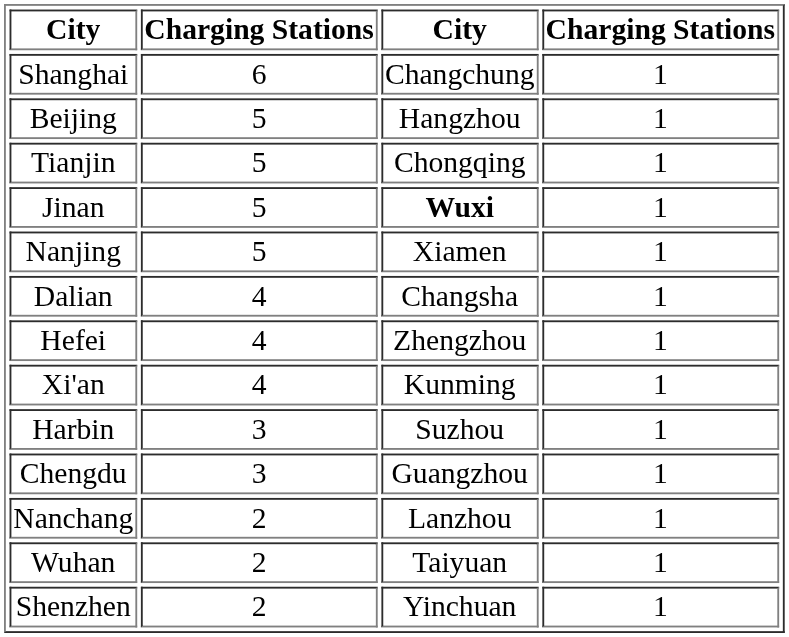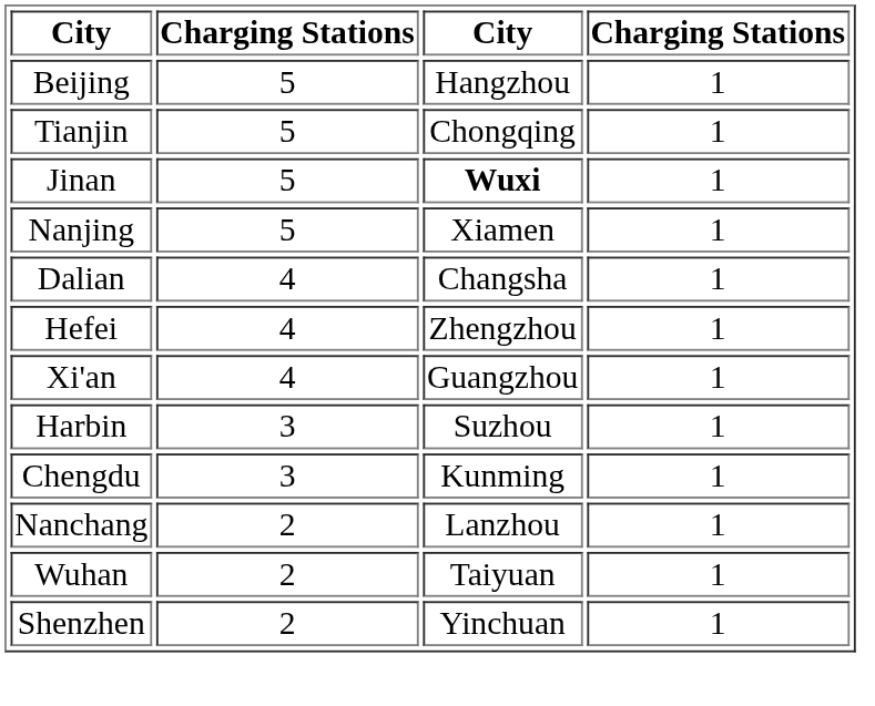- row: Shanghai | 6 | Changchung | 1
Xi'an | column 3: Kunming -> Guangzhou
Chengdu | column 3: Guangzhou -> Kunming
